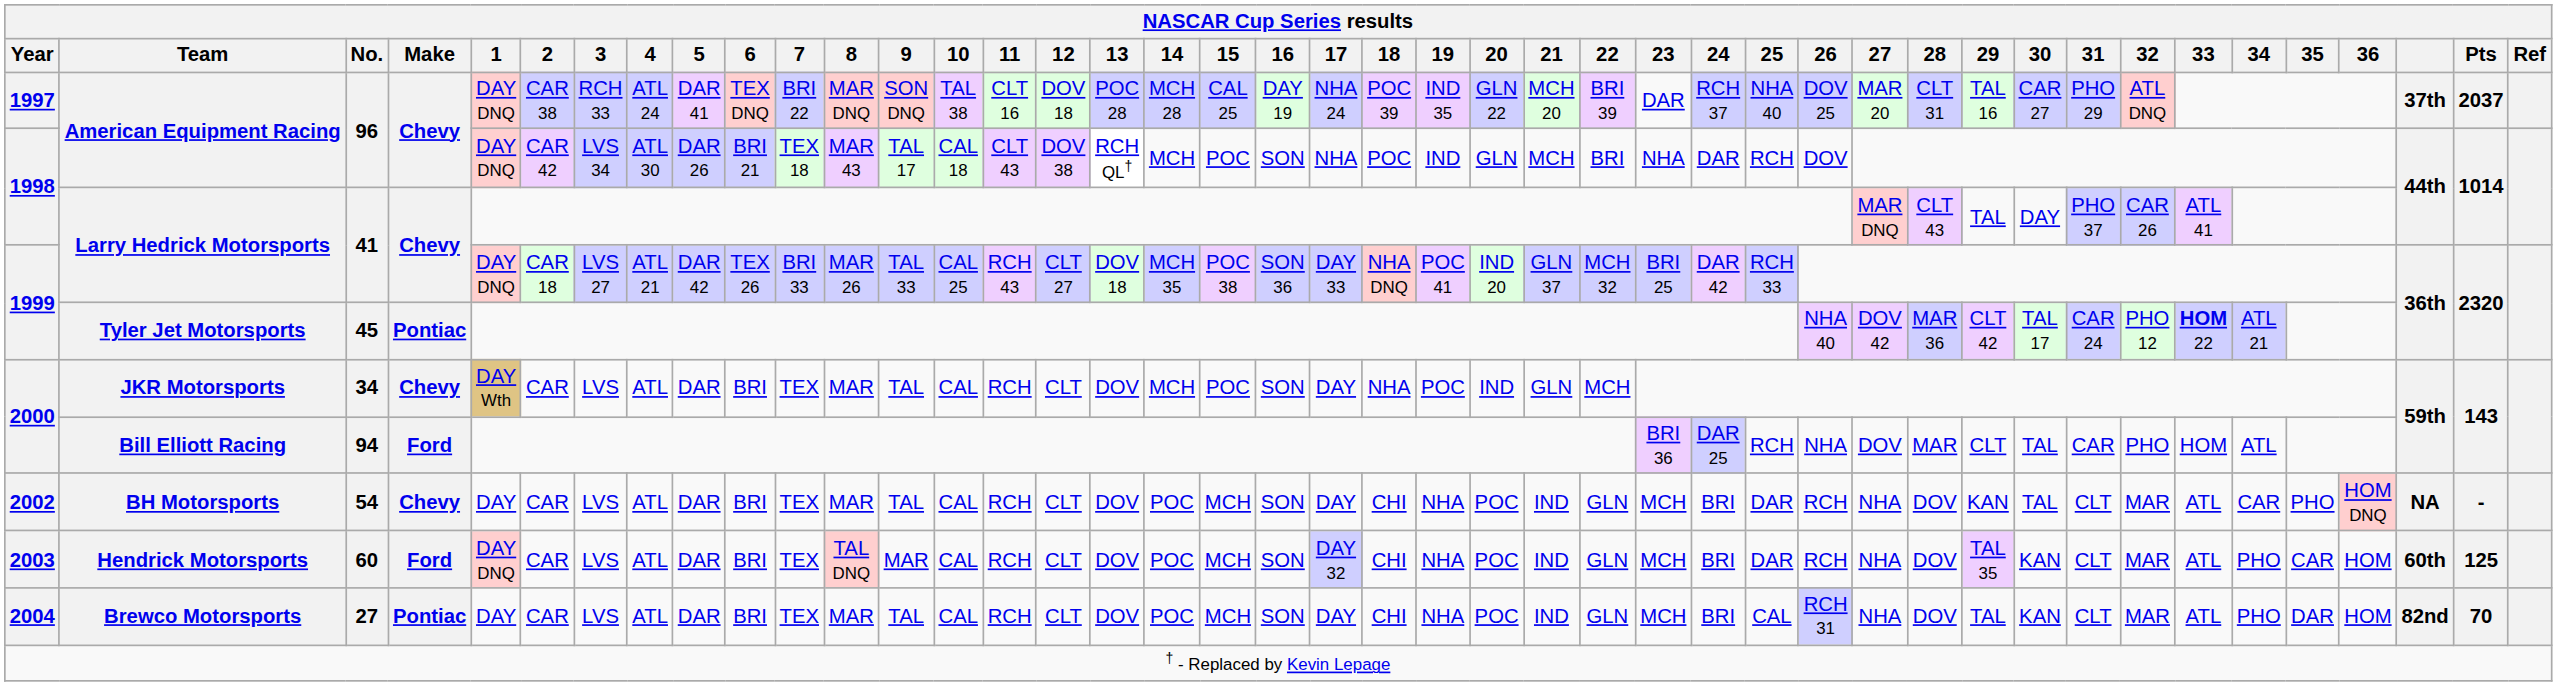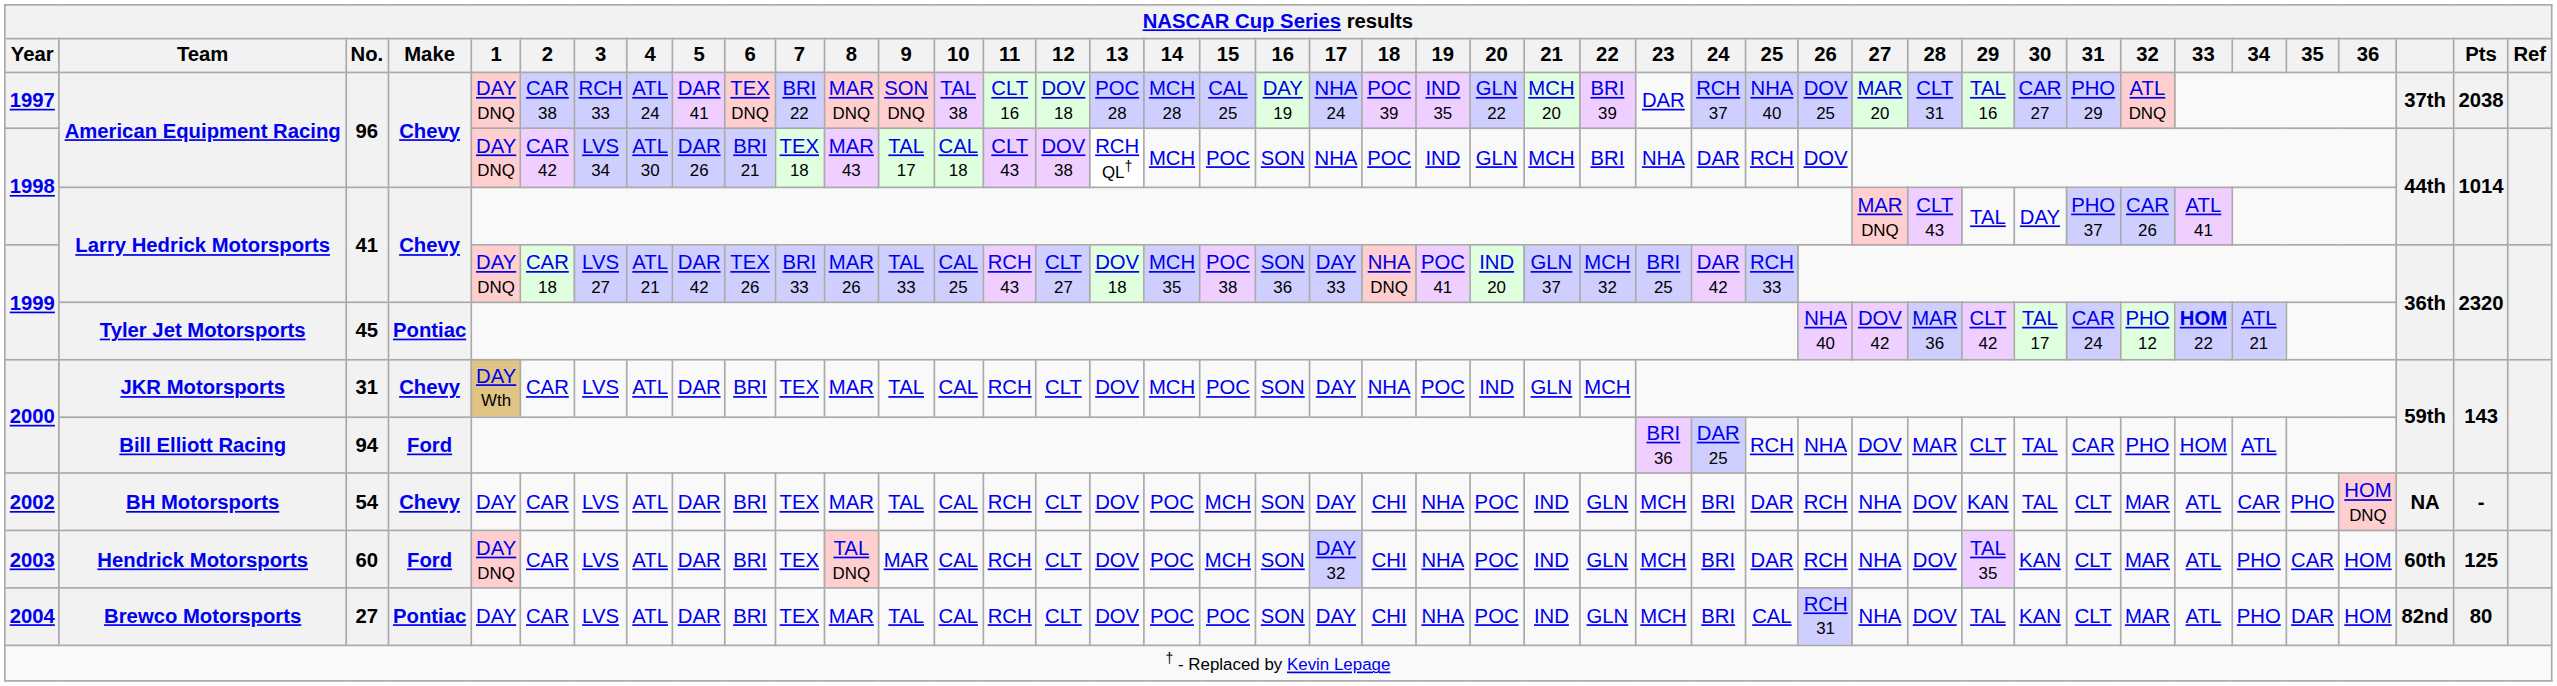1997 / American Equipment Racing | Pts: 2037 -> 2038
JKR Motorsports | No.: 34 -> 31
Brewco Motorsports | 15: MCH -> POC
Brewco Motorsports | Pts: 70 -> 80
